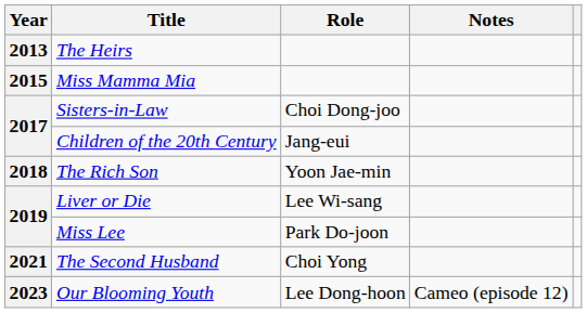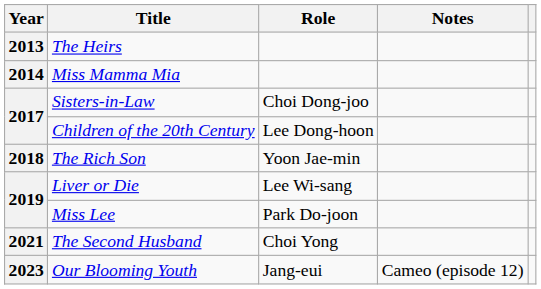Miss Mamma Mia | Year: 2015 -> 2014
Children of the 20th Century | Role: Jang-eui -> Lee Dong-hoon
Our Blooming Youth | Role: Lee Dong-hoon -> Jang-eui
